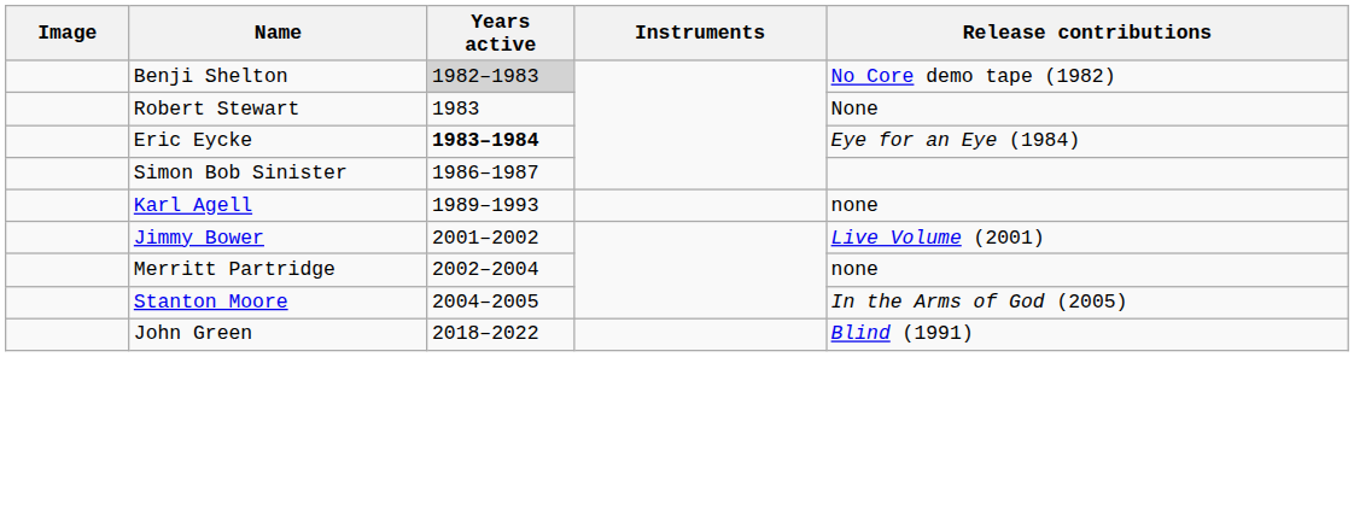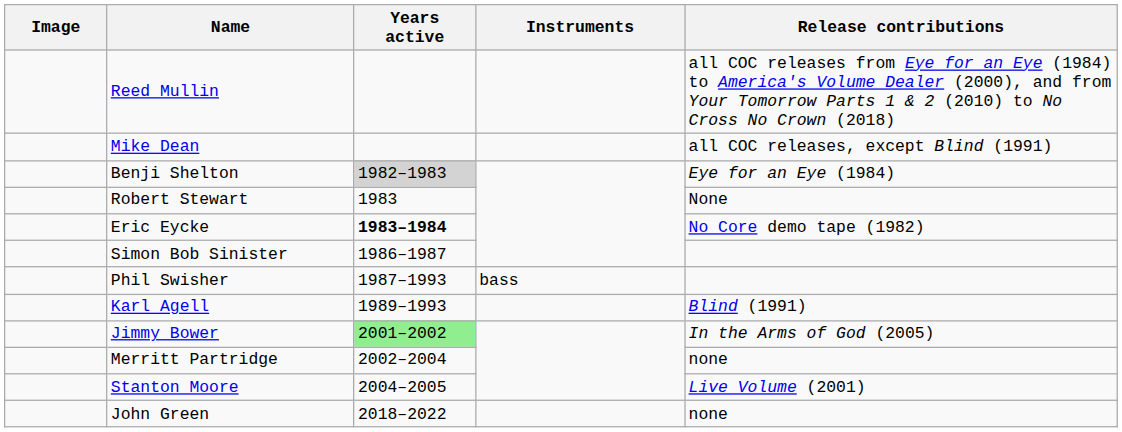+ row: Reed Mullin | all COC releases from Eye for an Eye (1984) to America's Volume Dealer (2000), and from Your Tomorrow Parts 1 & 2 (2010) to No Cross No Crown (2018)
+ row: Mike Dean | all COC releases, except Blind (1991)
Benji Shelton | Release contributions: No Core demo tape (1982) -> Eye for an Eye (1984)
Eric Eycke | Release contributions: Eye for an Eye (1984) -> No Core demo tape (1982)
+ row: Phil Swisher | 1987–1993 | bass
Karl Agell | Release contributions: none -> Blind (1991)
Jimmy Bower | Years active: no background -> lightgreen background
Jimmy Bower | Release contributions: Live Volume (2001) -> In the Arms of God (2005)
Stanton Moore | Release contributions: In the Arms of God (2005) -> Live Volume (2001)
John Green | Release contributions: Blind (1991) -> none
